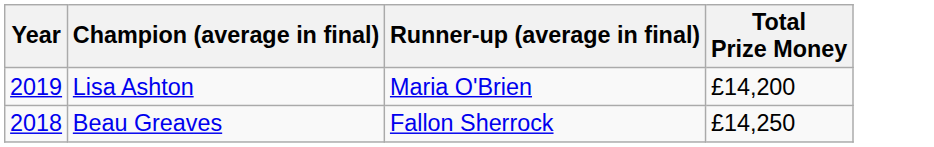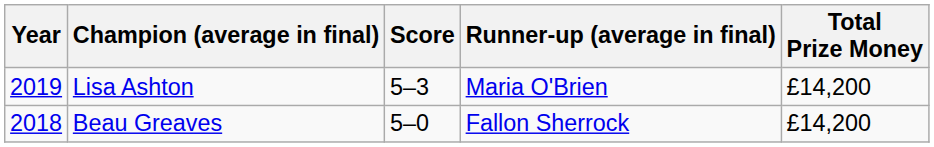+ column: Score | 5–3 | 5–0
Beau Greaves | Total Prize Money: £14,250 -> £14,200
